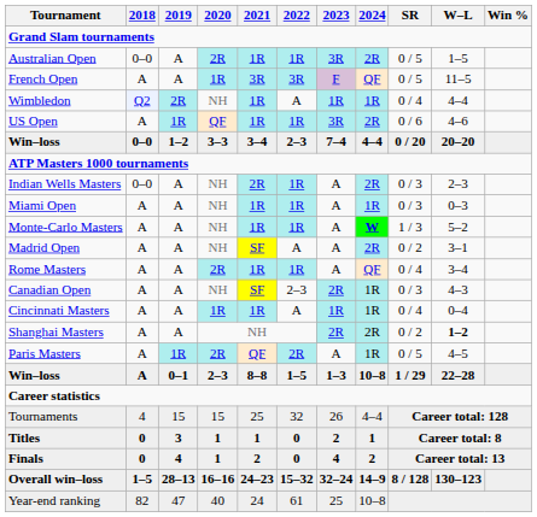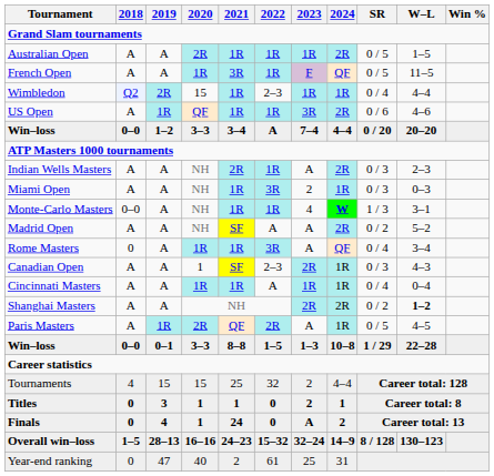Australian Open | 2018: 0–0 -> A
Australian Open | 2023: 3R -> 1R
French Open | 2022: 3R -> 1R
Wimbledon | 2020: NH -> 15
Wimbledon | 2022: A -> 2–3
Win–loss / 1–2 | 2022: 2–3 -> A
Indian Wells Masters | 2018: 0–0 -> A
Miami Open | 2022: 1R -> 3R
Miami Open | 2023: A -> 2
Monte-Carlo Masters | 2018: A -> 0–0
Monte-Carlo Masters | 2023: A -> 4
Monte-Carlo Masters | W–L: 5–2 -> 3–1
Madrid Open | W–L: 3–1 -> 5–2
Rome Masters | 2018: A -> 0
Rome Masters | 2020: 2R -> 1R
Rome Masters | 2022: 1R -> 3R
Canadian Open | 2020: NH -> 1
Win–loss / 0–1 | 2018: A -> 0–0
Win–loss / 0–1 | 2020: 2–3 -> 3–3
Tournaments | 2023: 26 -> 2
Finals | 2021: 2 -> 24
Finals | 2023: 4 -> A
Year-end ranking | 2018: 82 -> 0
Year-end ranking | 2021: 24 -> 2
Year-end ranking | 2024: 10–8 -> 31
